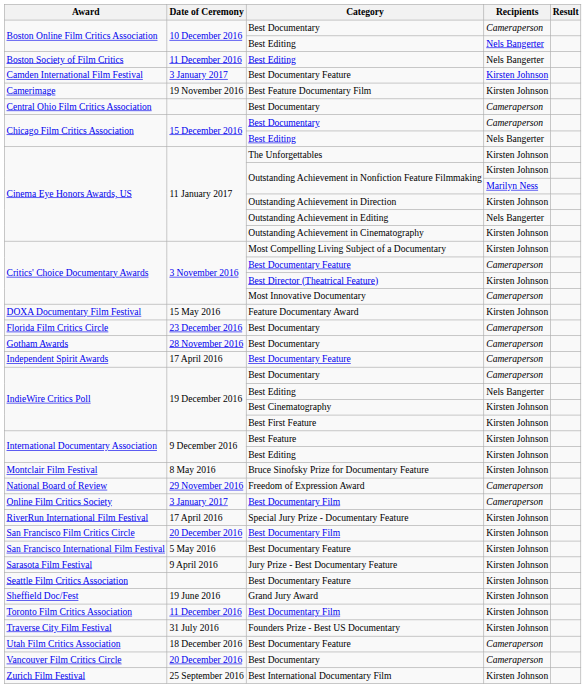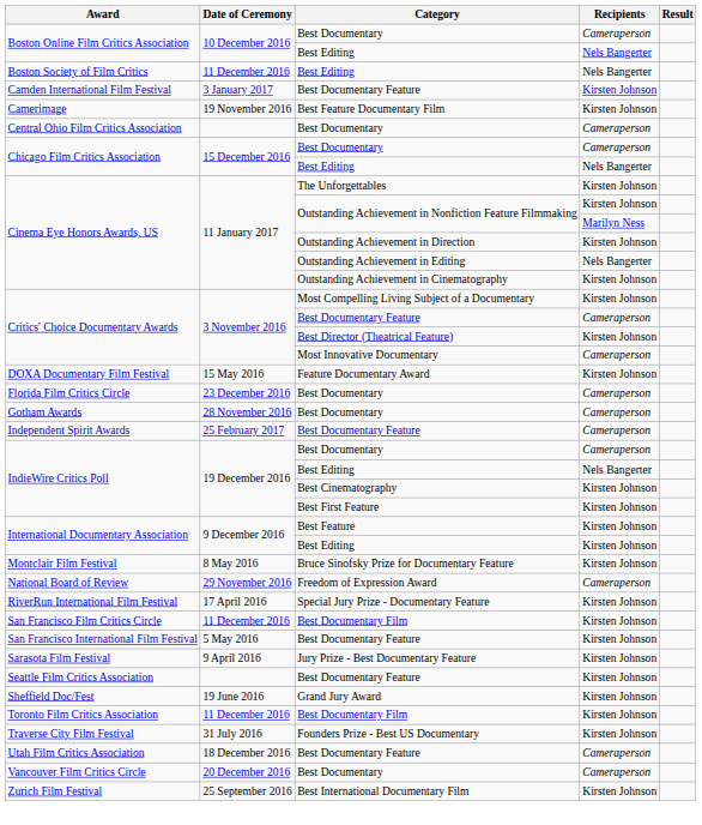Independent Spirit Awards | Date of Ceremony: 17 April 2016 -> 25 February 2017
- row: Online Film Critics Society | 3 January 2017 | Best Documentary Film | Cameraperson
San Francisco Film Critics Circle | Date of Ceremony: 20 December 2016 -> 11 December 2016
